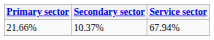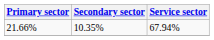21.66% | Secondary sector: 10.37% -> 10.35%
